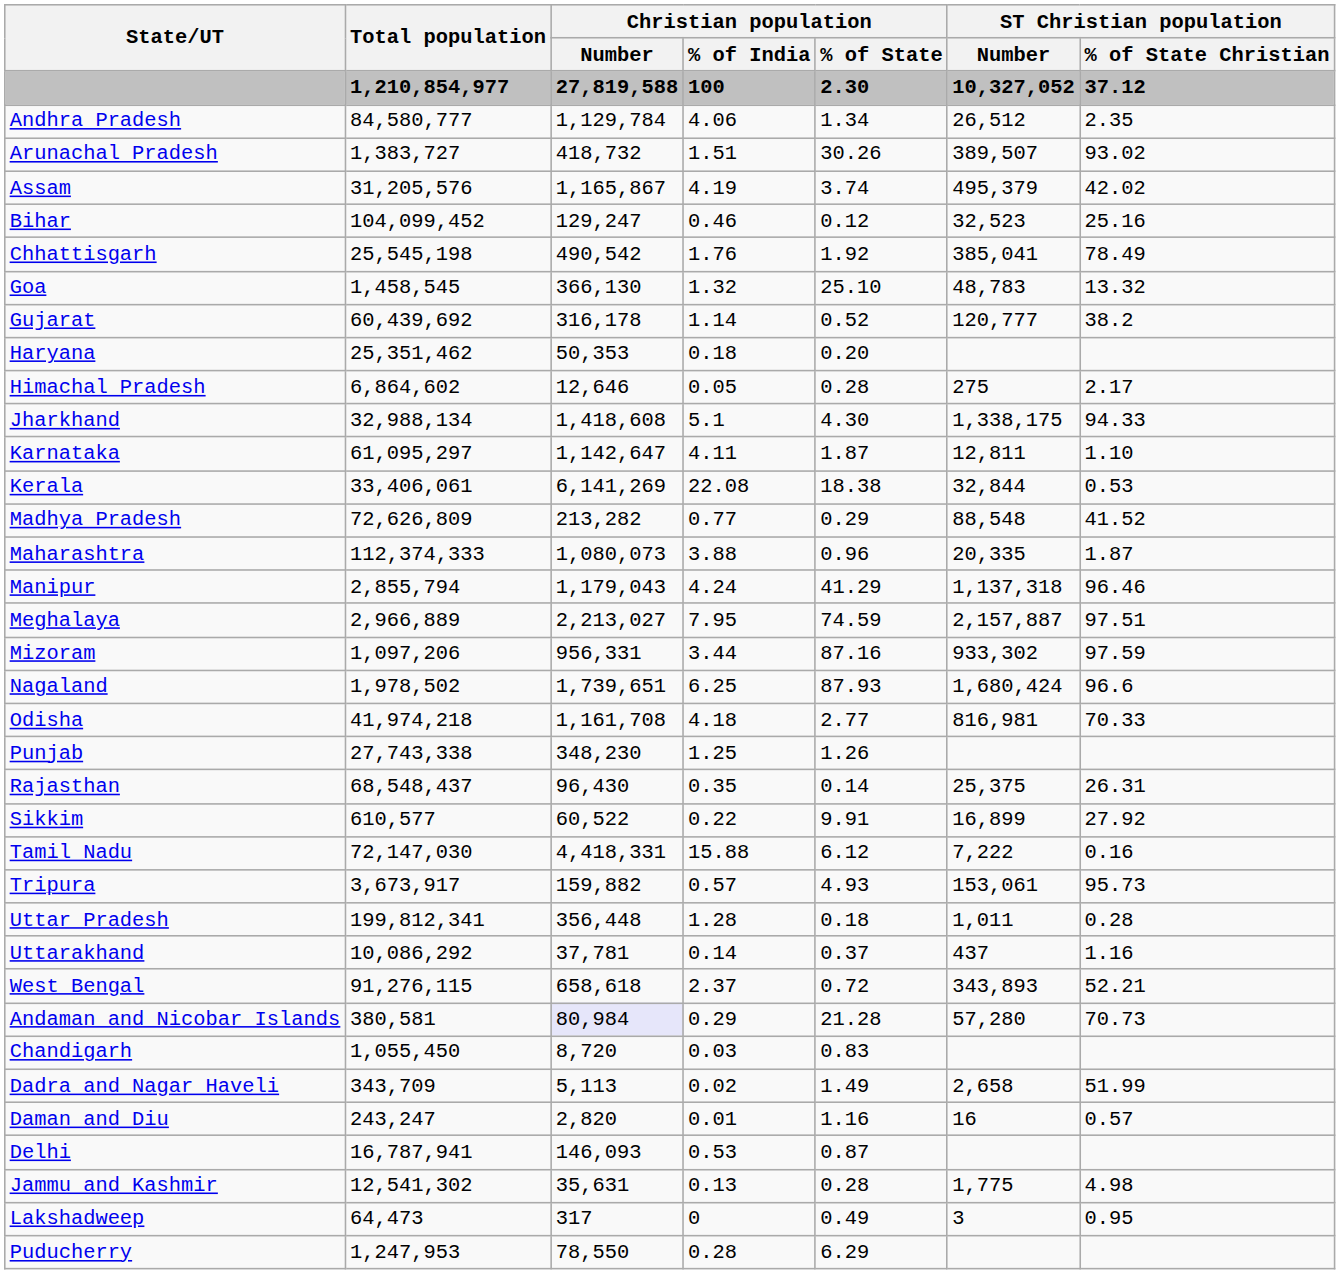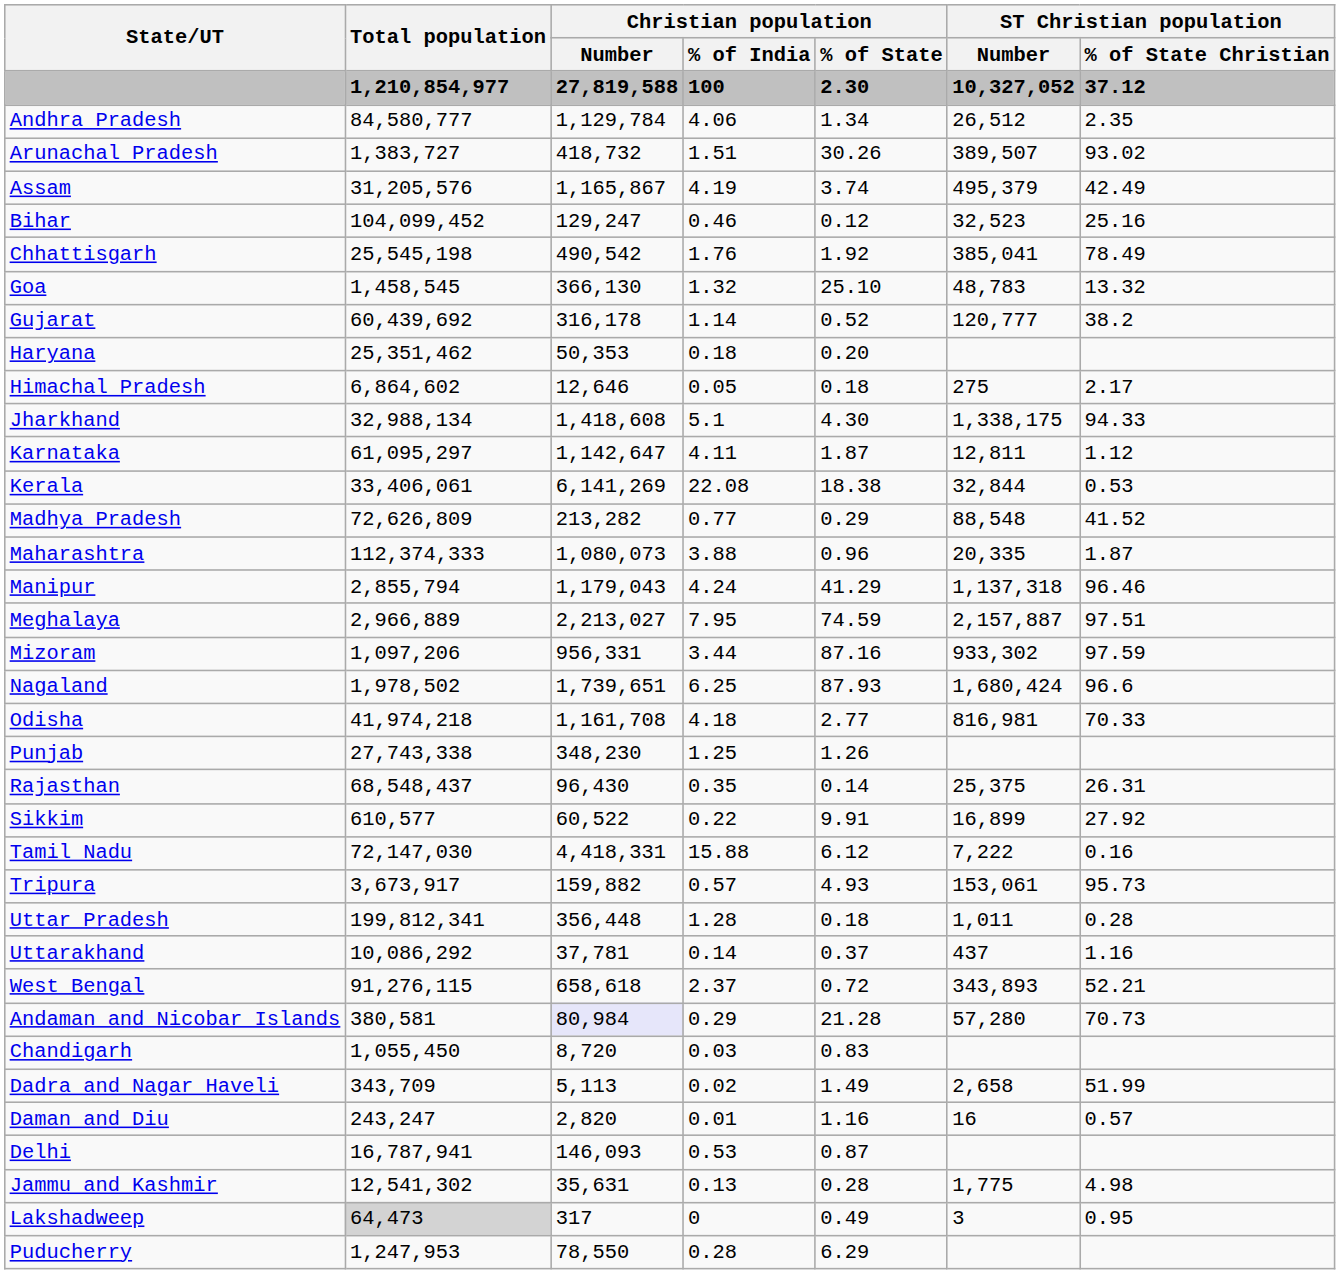Assam | ST Christian population / % of State Christian: 42.02 -> 42.49
Himachal Pradesh | Christian population / % of State: 0.28 -> 0.18
Karnataka | ST Christian population / % of State Christian: 1.10 -> 1.12
Lakshadweep | Total population: no background -> lightgrey background
